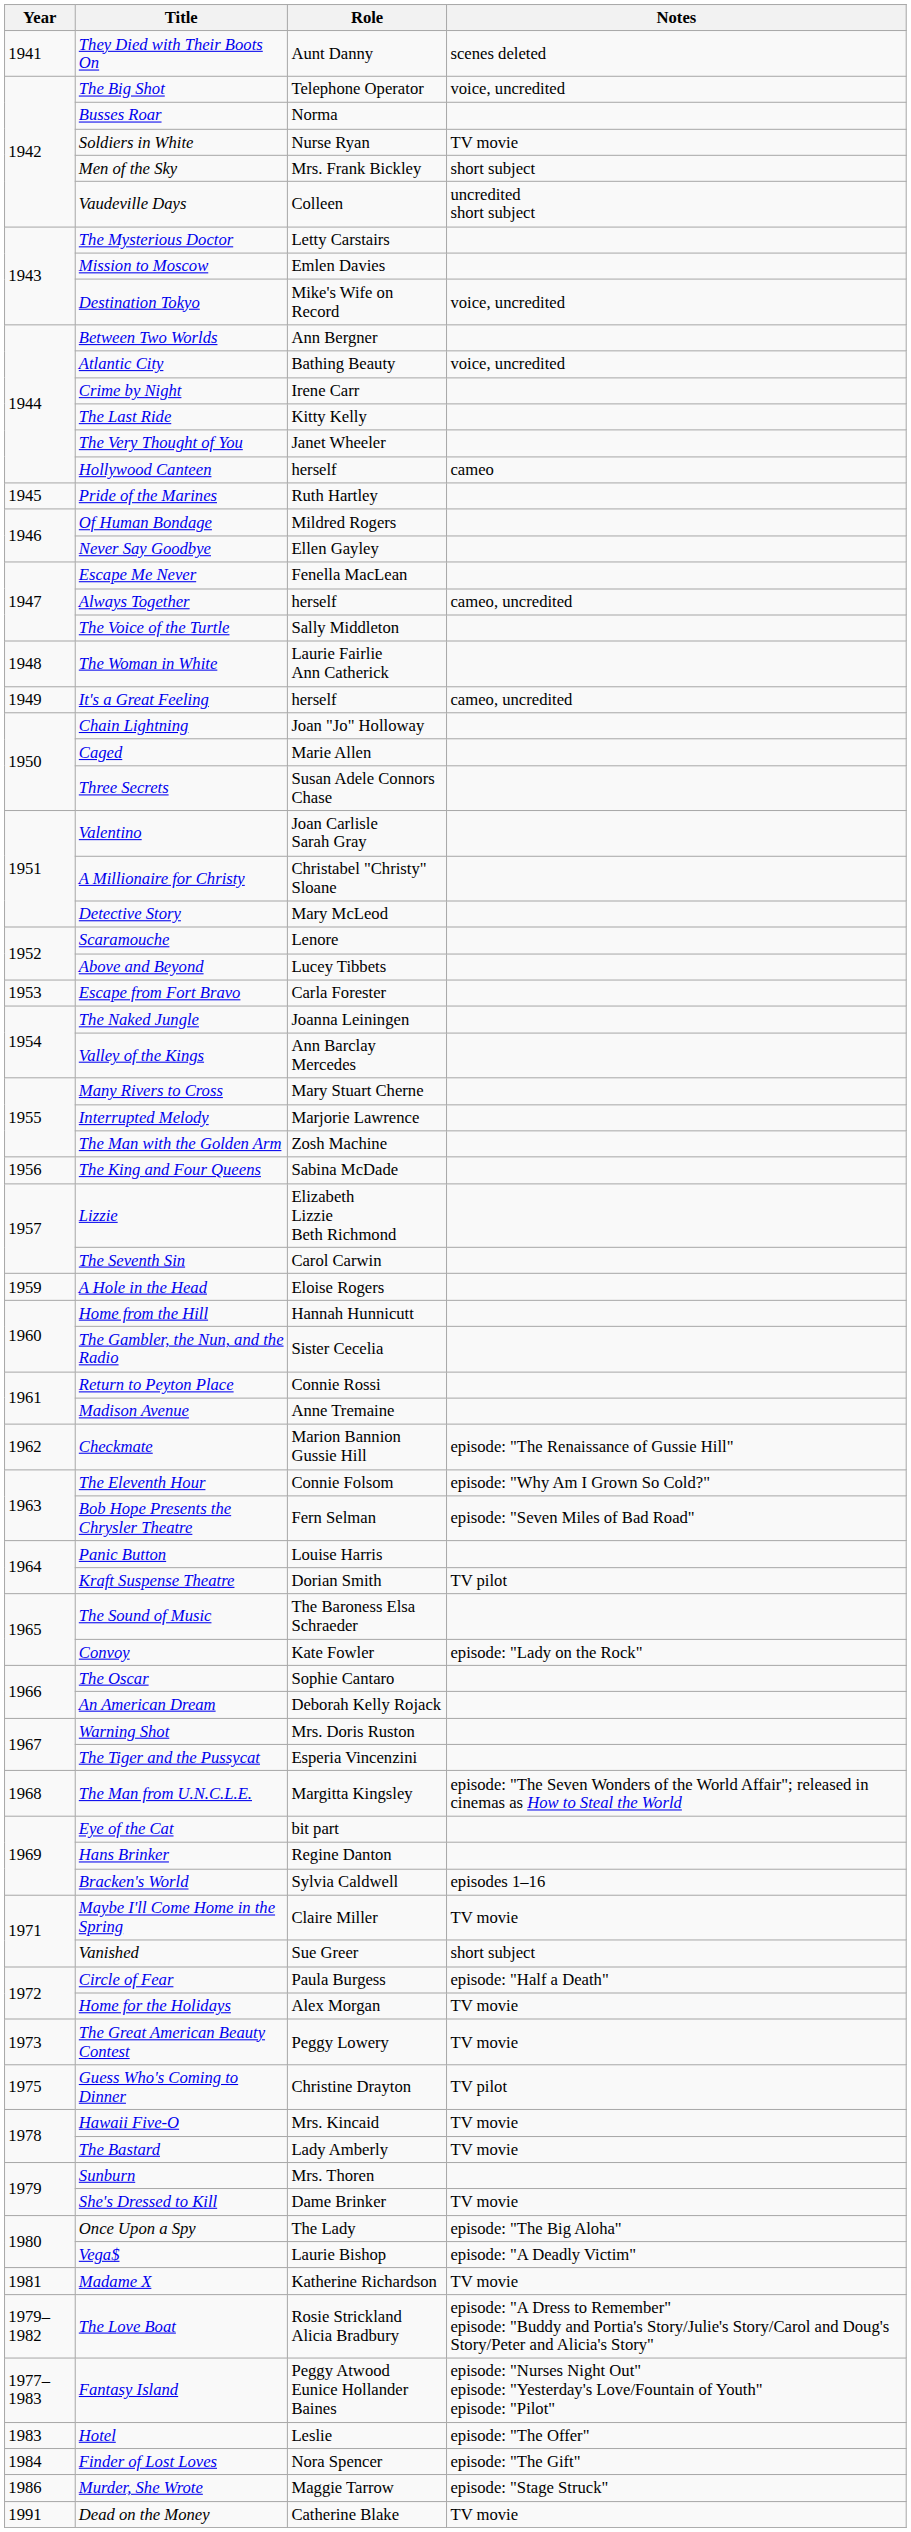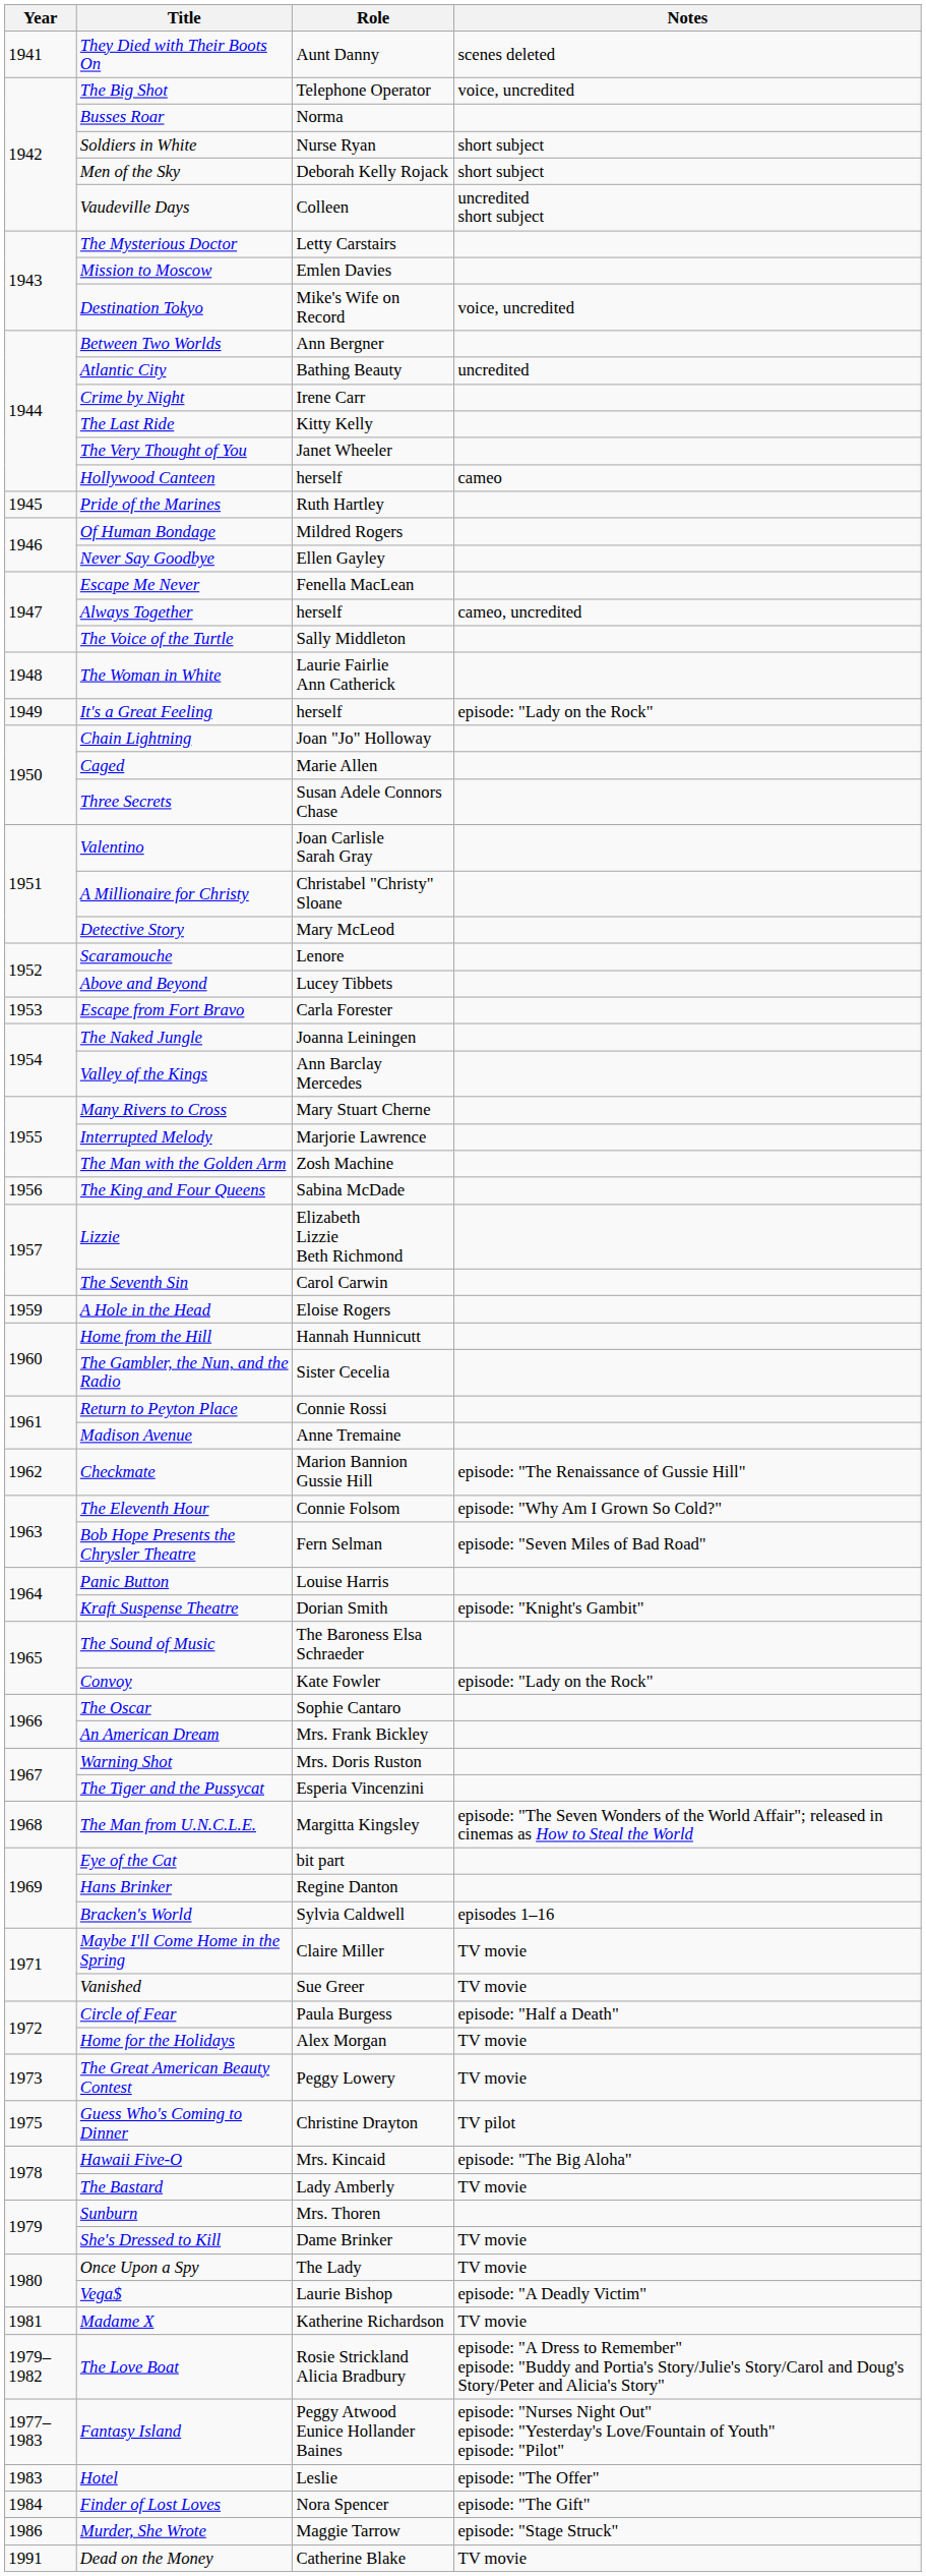Soldiers in White | Notes: TV movie -> short subject
Men of the Sky | Role: Mrs. Frank Bickley -> Deborah Kelly Rojack
Atlantic City | Notes: voice, uncredited -> uncredited
It's a Great Feeling | Notes: cameo, uncredited -> episode: "Lady on the Rock"
Kraft Suspense Theatre | Notes: TV pilot -> episode: "Knight's Gambit"
An American Dream | Role: Deborah Kelly Rojack -> Mrs. Frank Bickley
Vanished | Notes: short subject -> TV movie
Hawaii Five-O | Notes: TV movie -> episode: "The Big Aloha"
Once Upon a Spy | Notes: episode: "The Big Aloha" -> TV movie
